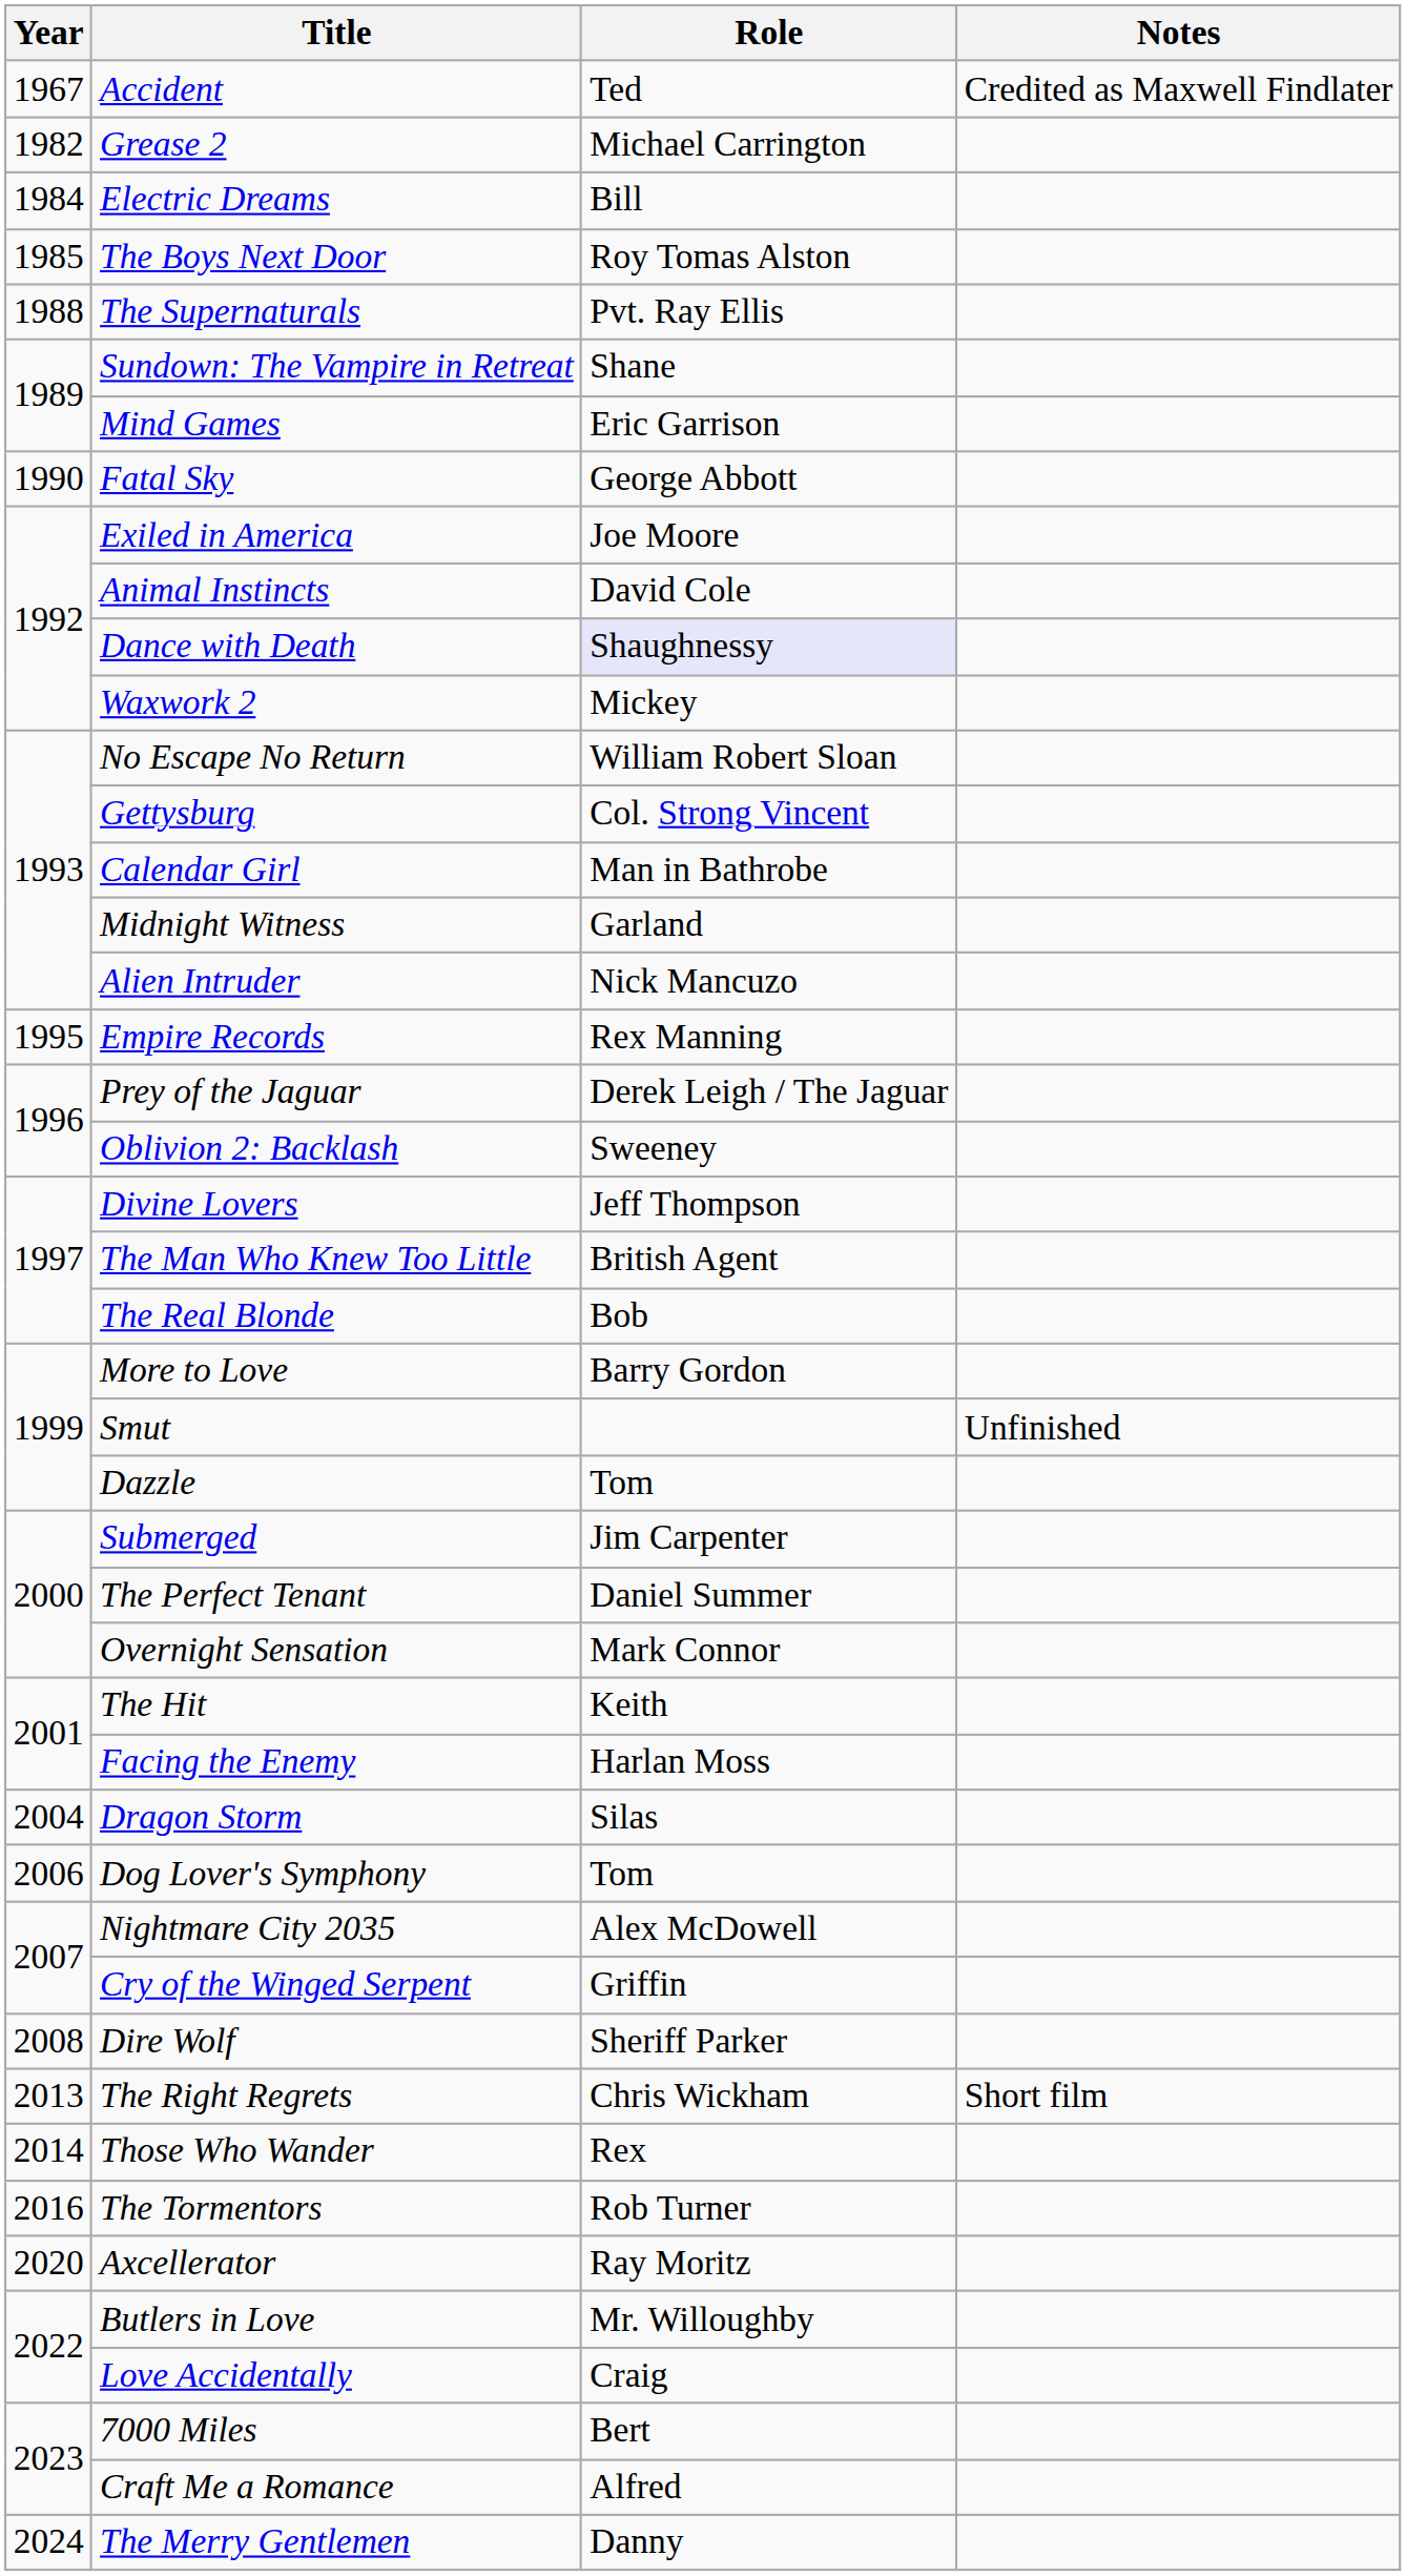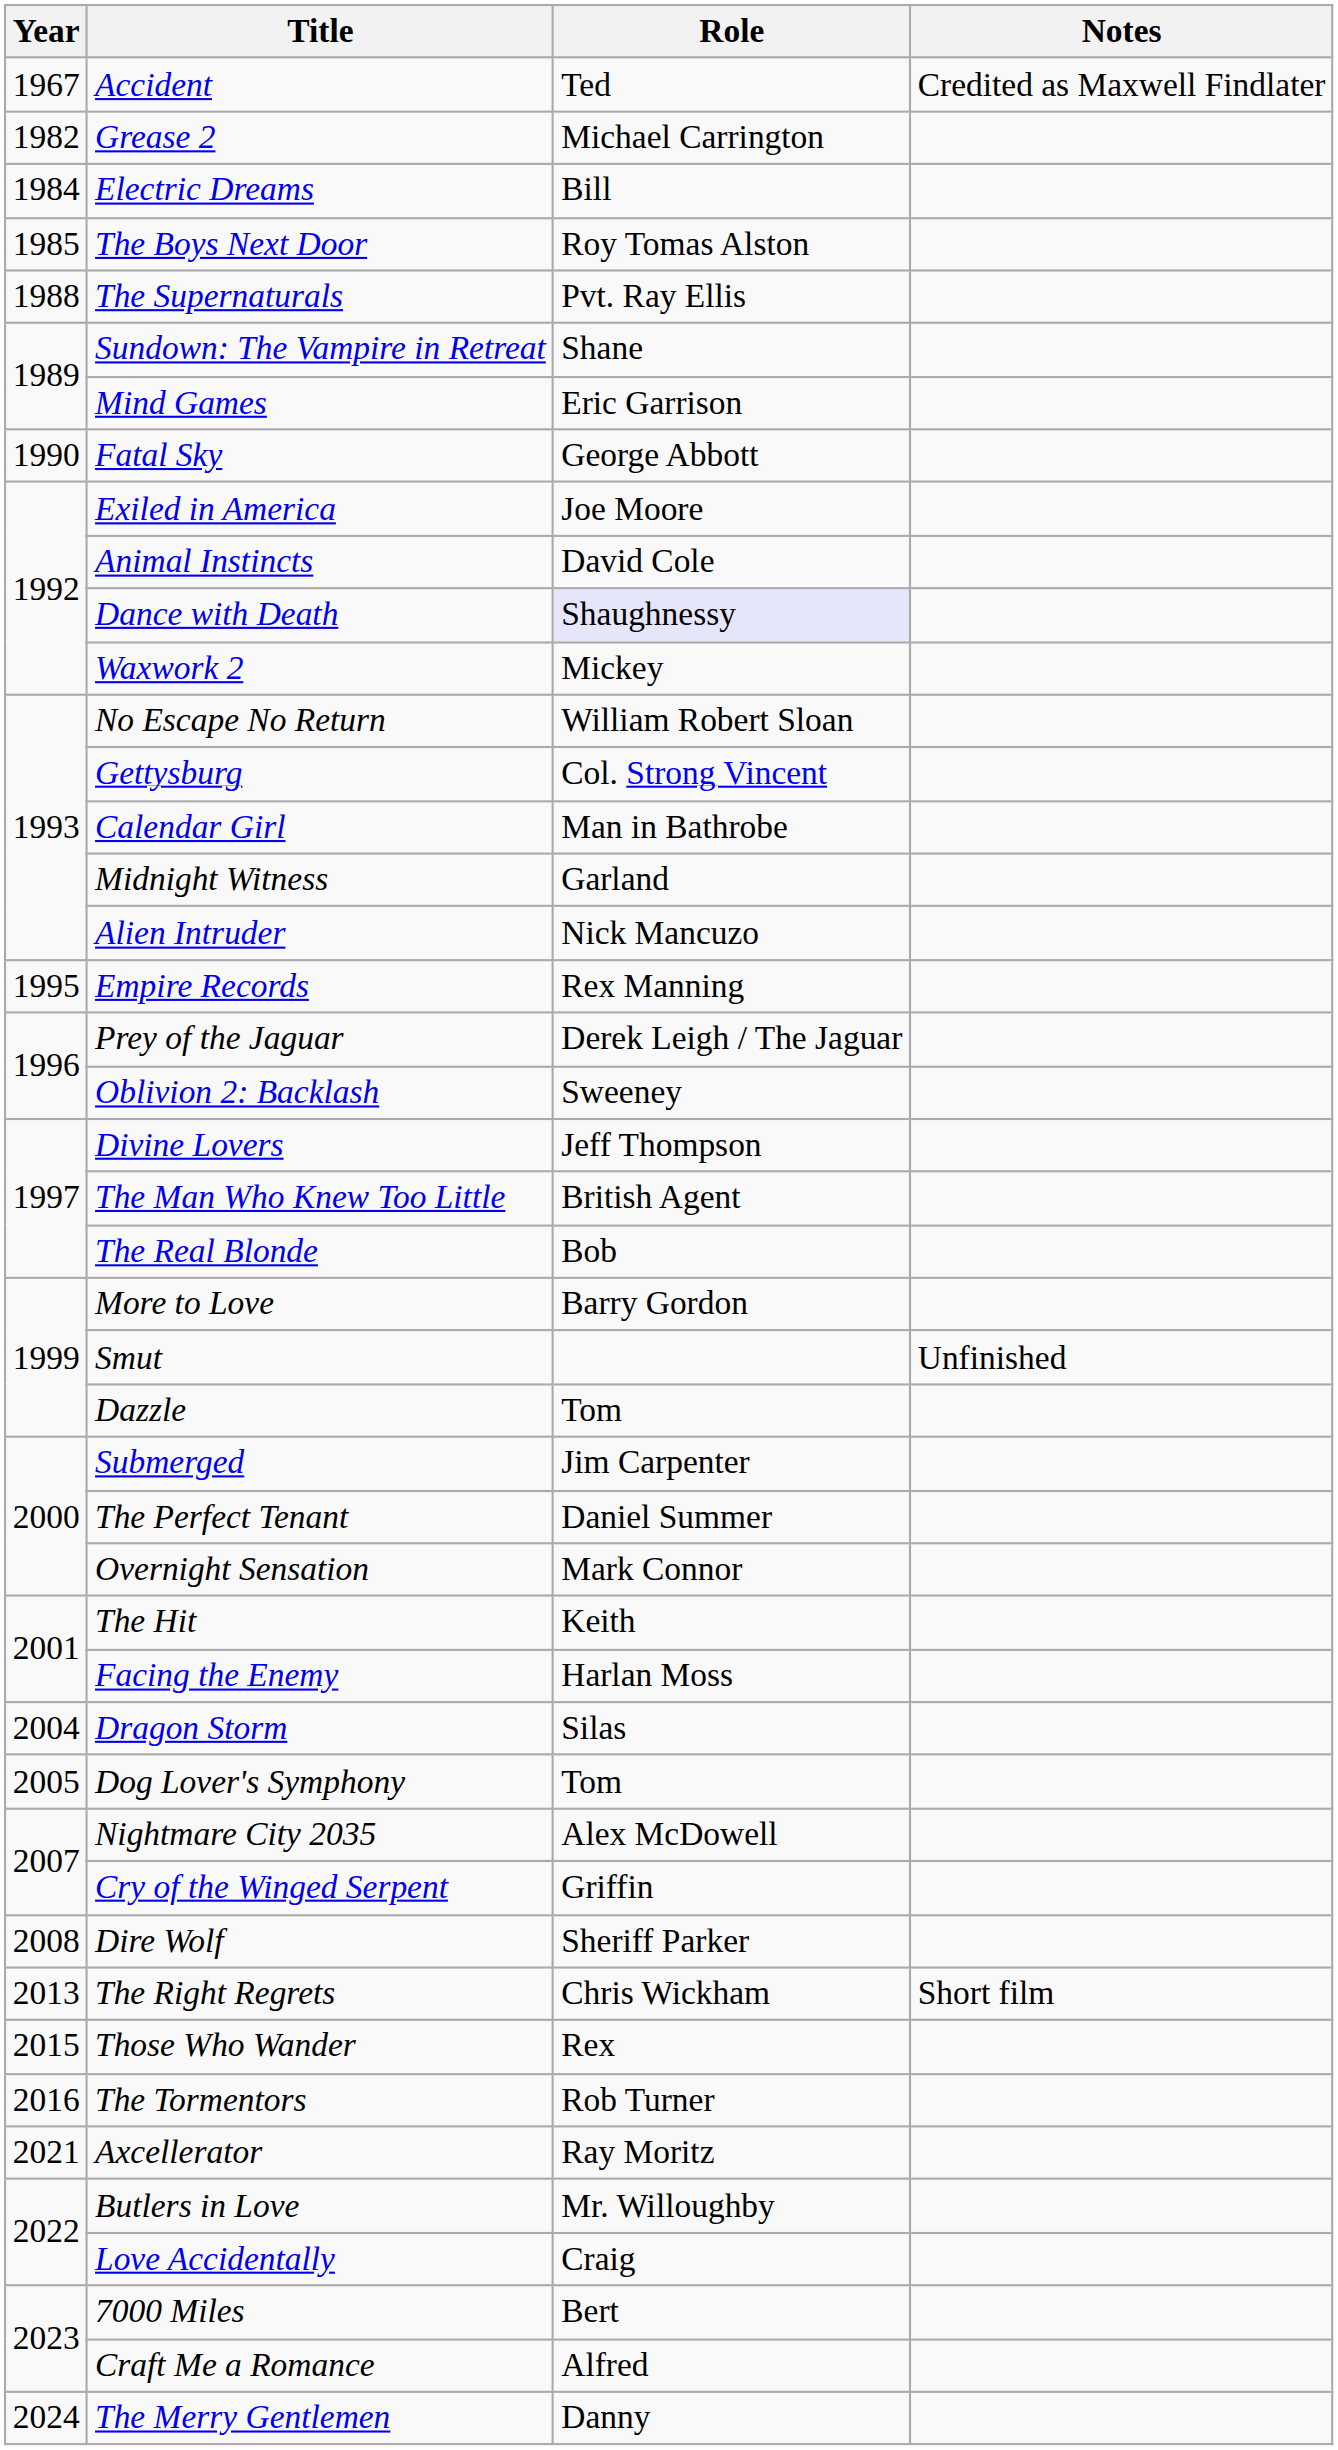Dog Lover's Symphony | Year: 2006 -> 2005
Those Who Wander | Year: 2014 -> 2015
Axcellerator | Year: 2020 -> 2021
